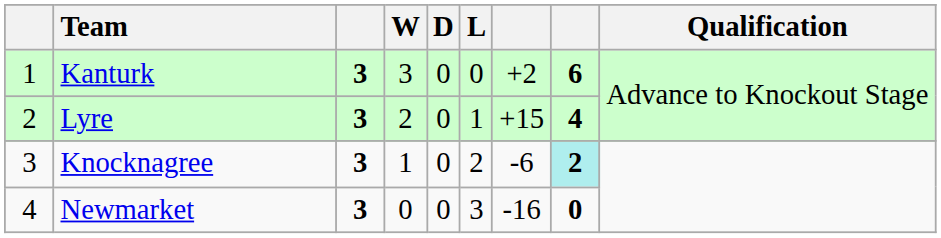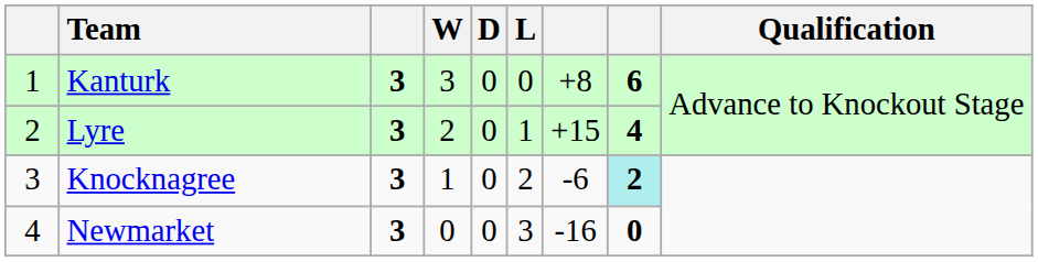Kanturk | column 7: +2 -> +8
